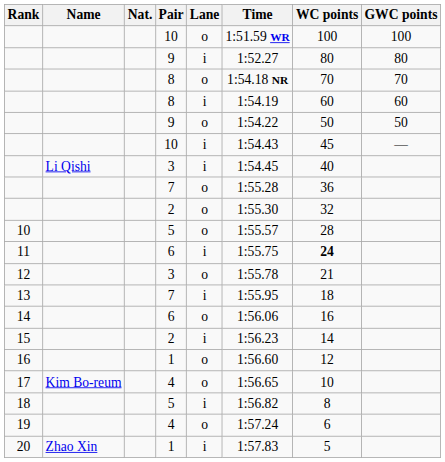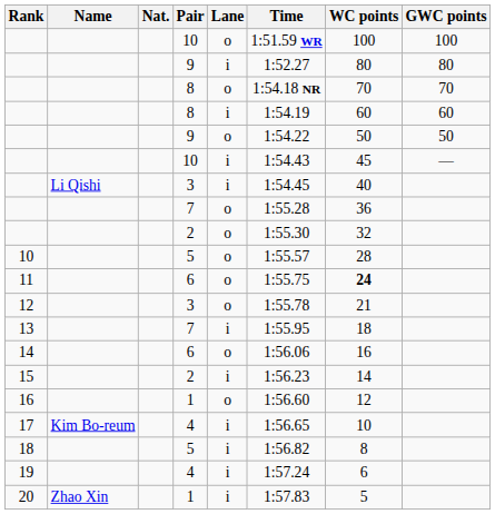11 | Lane: i -> o
17 | Lane: o -> i
19 | Lane: o -> i
